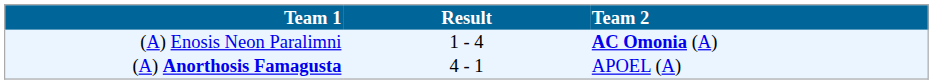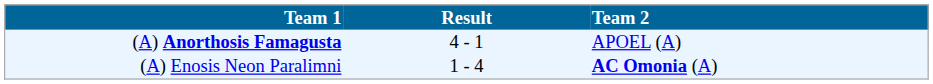rows swapped: (A) Anorthosis Famagusta <-> (A) Enosis Neon Paralimni
